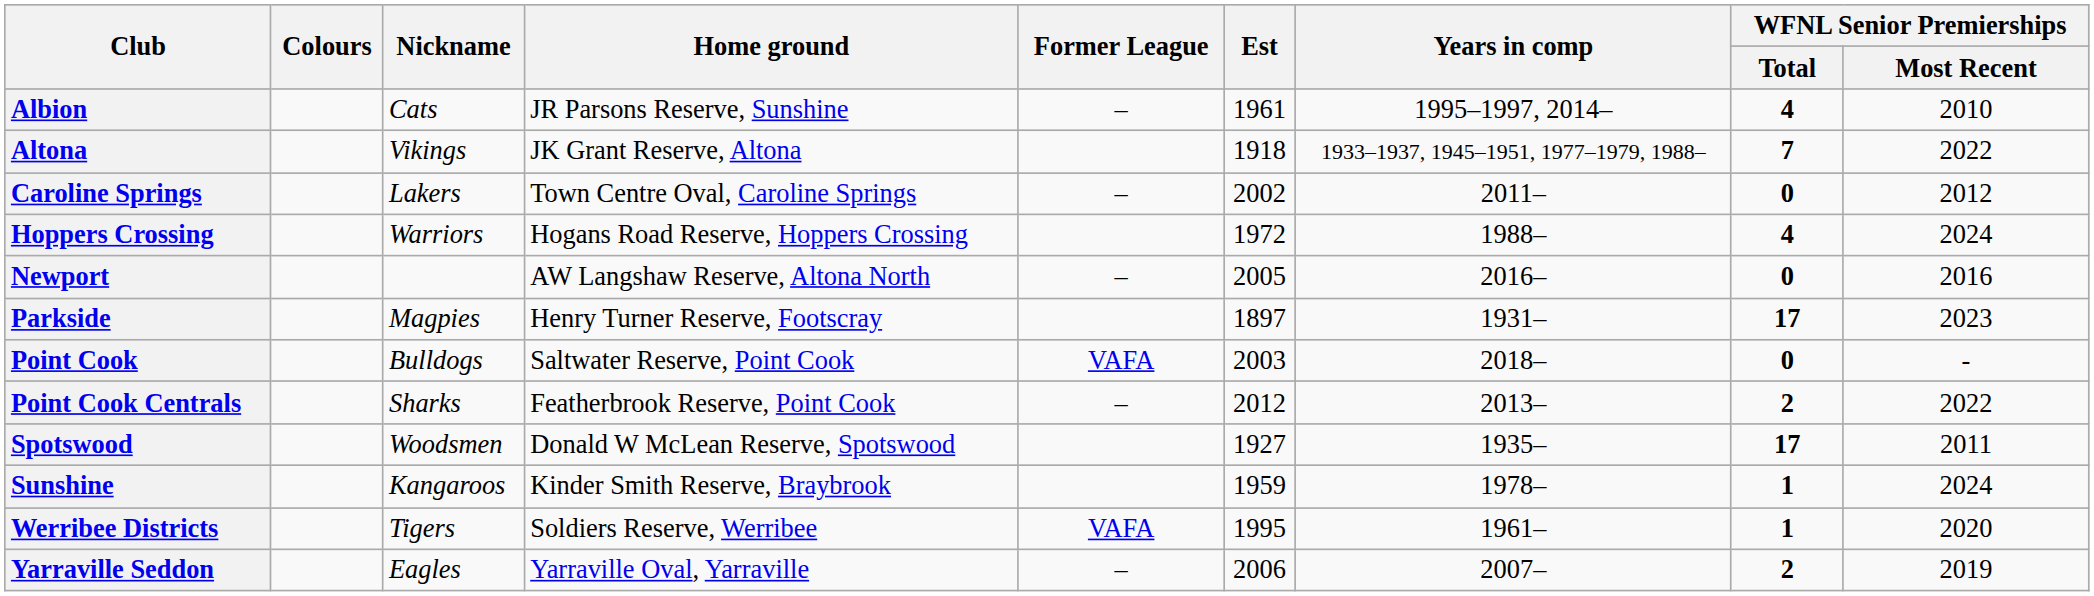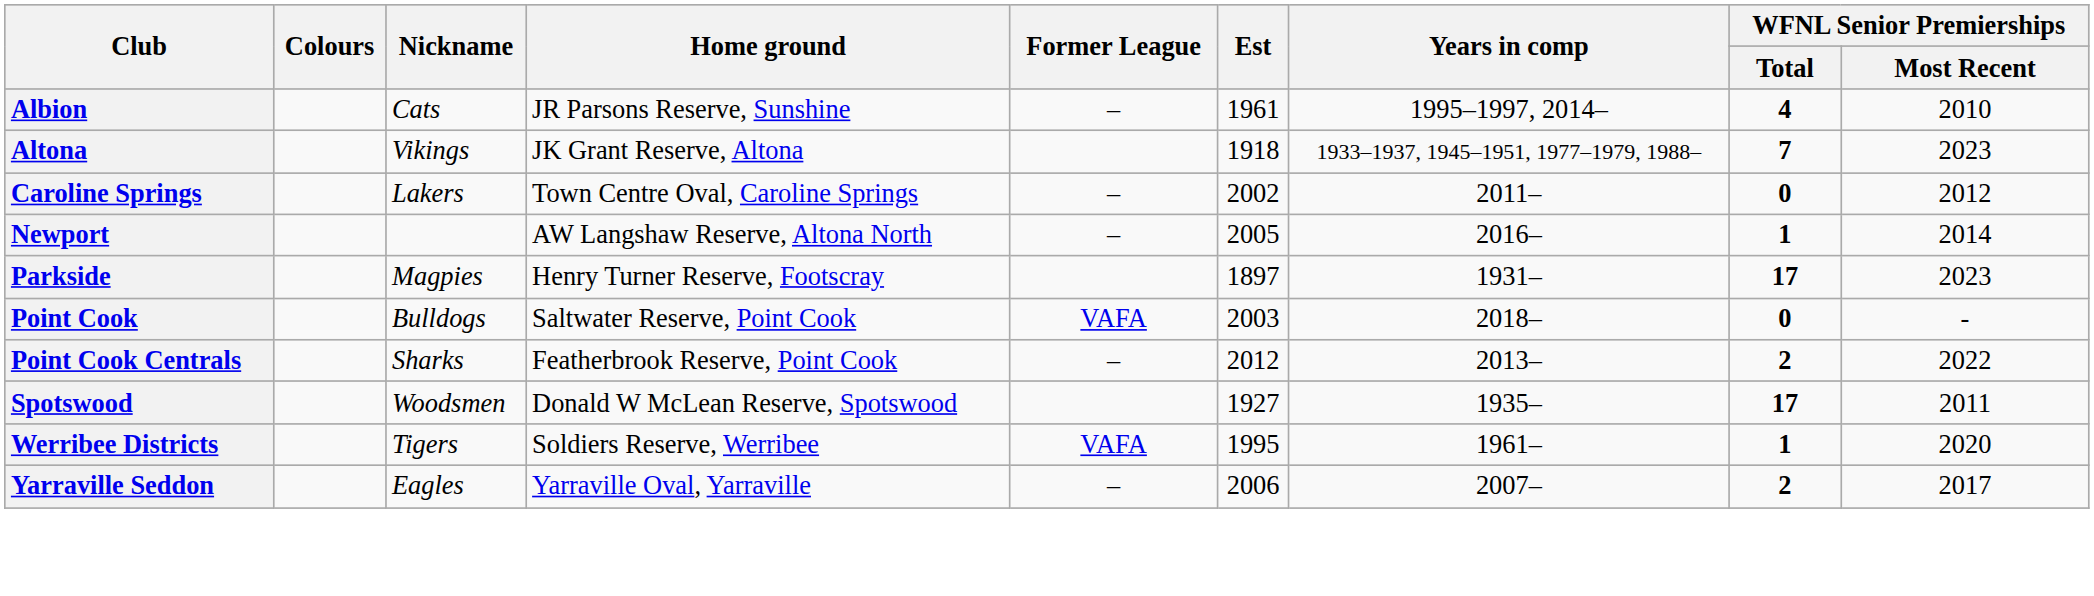Altona | WFNL Senior Premierships / Most Recent: 2022 -> 2023
- row: Hoppers Crossing | Warriors | Hogans Road Reserve, Hoppers Crossing | 1972 | 1988– | 4 | 2024
Newport | WFNL Senior Premierships / Total: 0 -> 1
Newport | WFNL Senior Premierships / Most Recent: 2016 -> 2014
- row: Sunshine | Kangaroos | Kinder Smith Reserve, Braybrook | 1959 | 1978– | 1 | 2024
Yarraville Seddon | WFNL Senior Premierships / Most Recent: 2019 -> 2017
